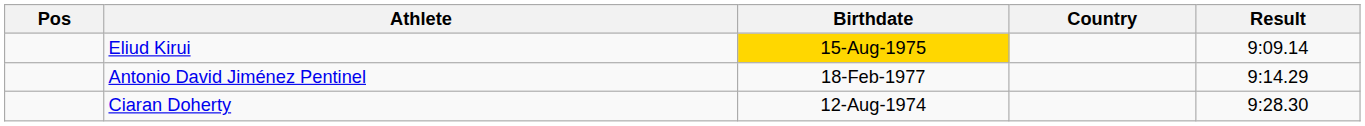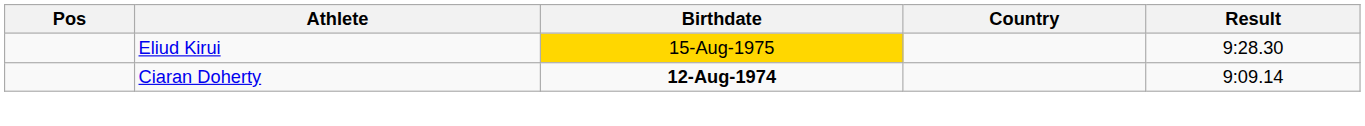Eliud Kirui | Result: 9:09.14 -> 9:28.30
- row: Antonio David Jiménez Pentinel | 18-Feb-1977 | 9:14.29
Ciaran Doherty | Birthdate: normal -> bold
Ciaran Doherty | Result: 9:28.30 -> 9:09.14
